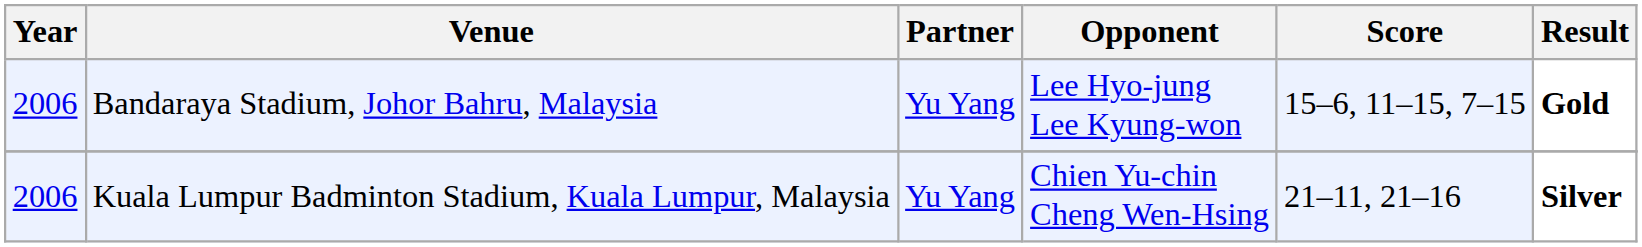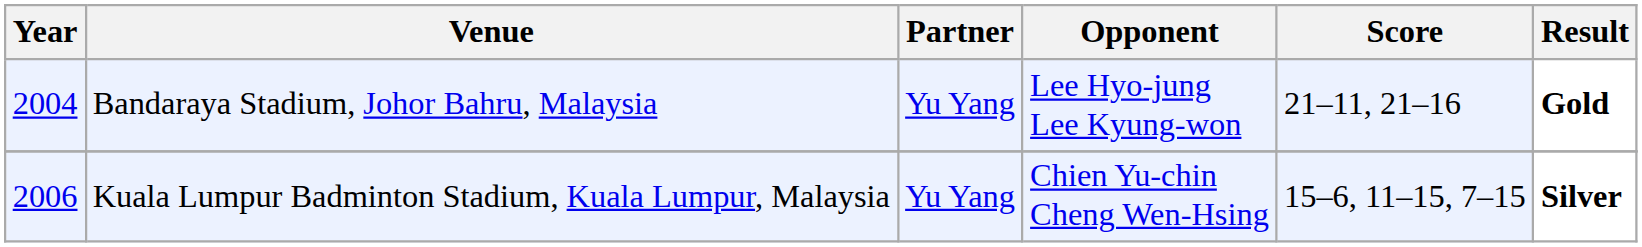Bandaraya Stadium, Johor Bahru, Malaysia | Year: 2006 -> 2004
Bandaraya Stadium, Johor Bahru, Malaysia | Score: 15–6, 11–15, 7–15 -> 21–11, 21–16
Kuala Lumpur Badminton Stadium, Kuala Lumpur, Malaysia | Score: 21–11, 21–16 -> 15–6, 11–15, 7–15
